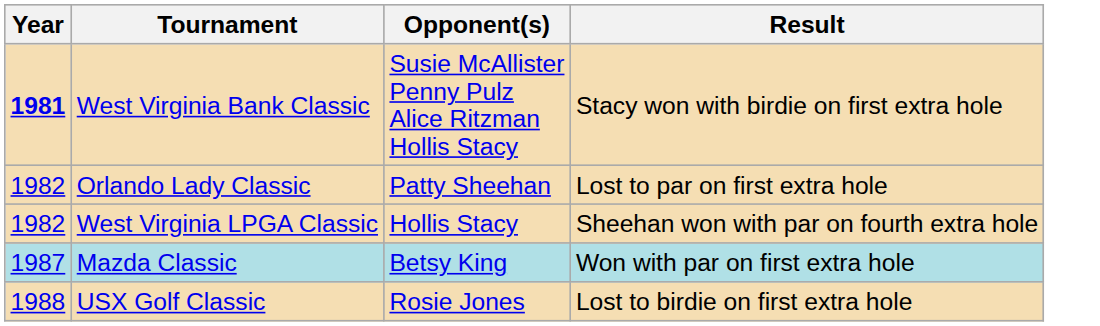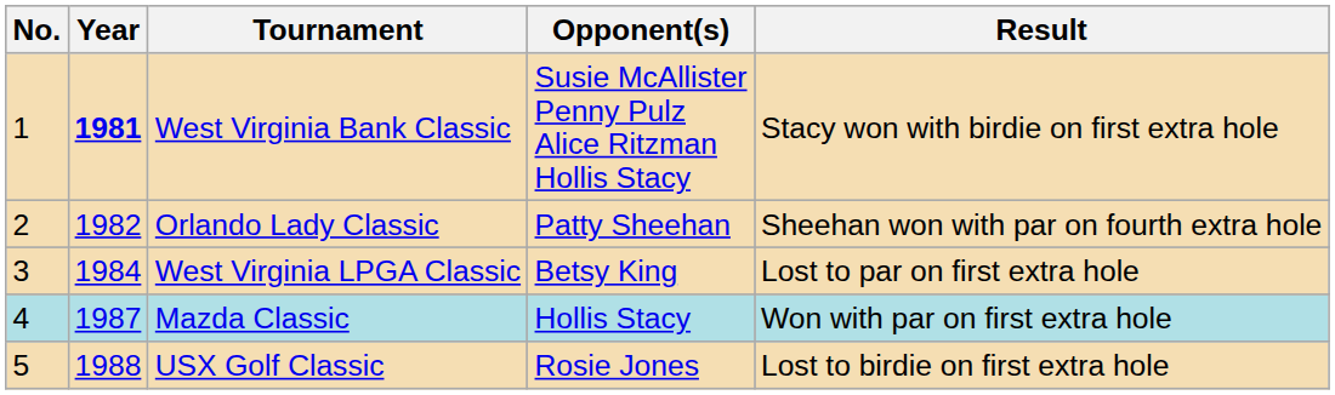+ column: No. | 1 | 2 | 3 | 4 | 5
Orlando Lady Classic | Result: Lost to par on first extra hole -> Sheehan won with par on fourth extra hole
West Virginia LPGA Classic | Year: 1982 -> 1984
West Virginia LPGA Classic | Opponent(s): Hollis Stacy -> Betsy King
West Virginia LPGA Classic | Result: Sheehan won with par on fourth extra hole -> Lost to par on first extra hole
Mazda Classic | Opponent(s): Betsy King -> Hollis Stacy
